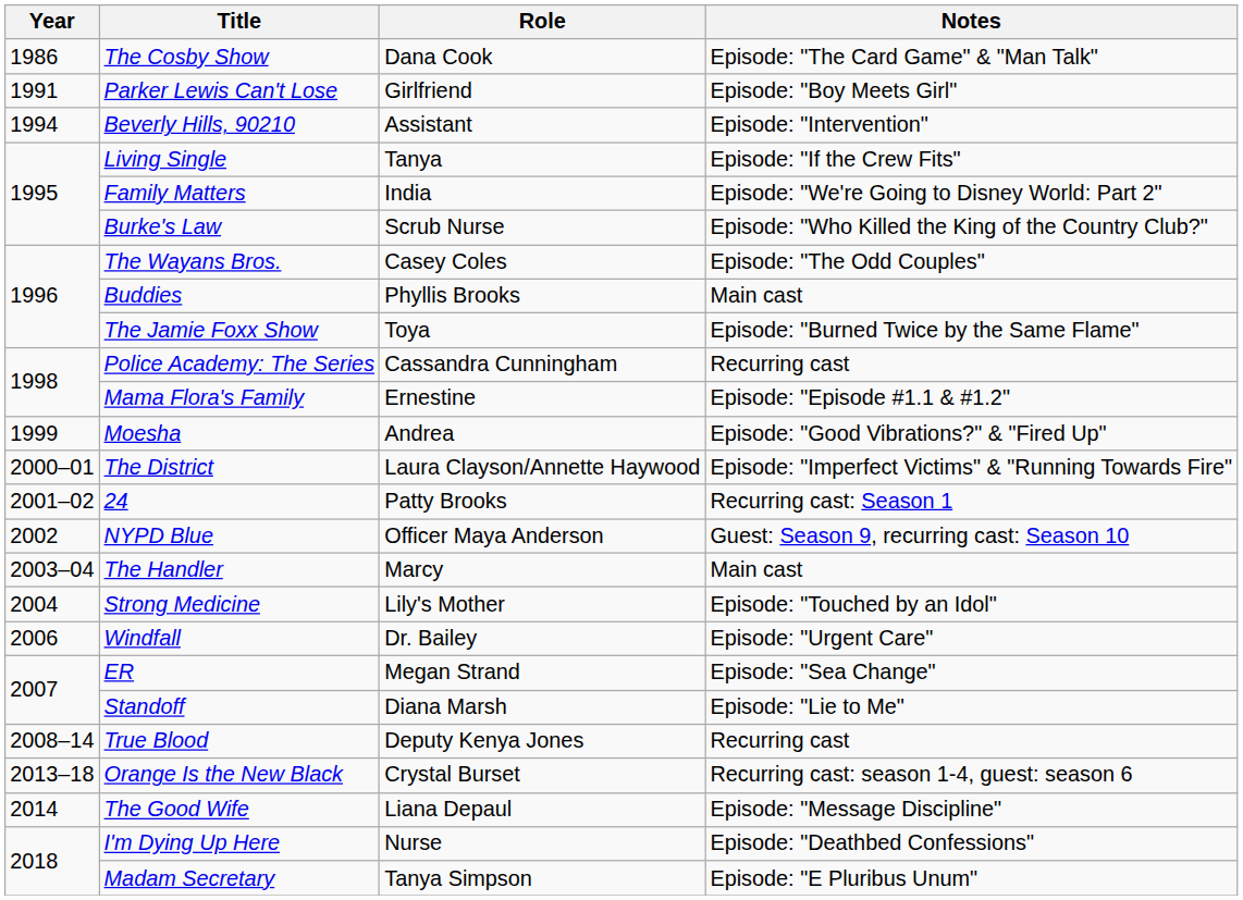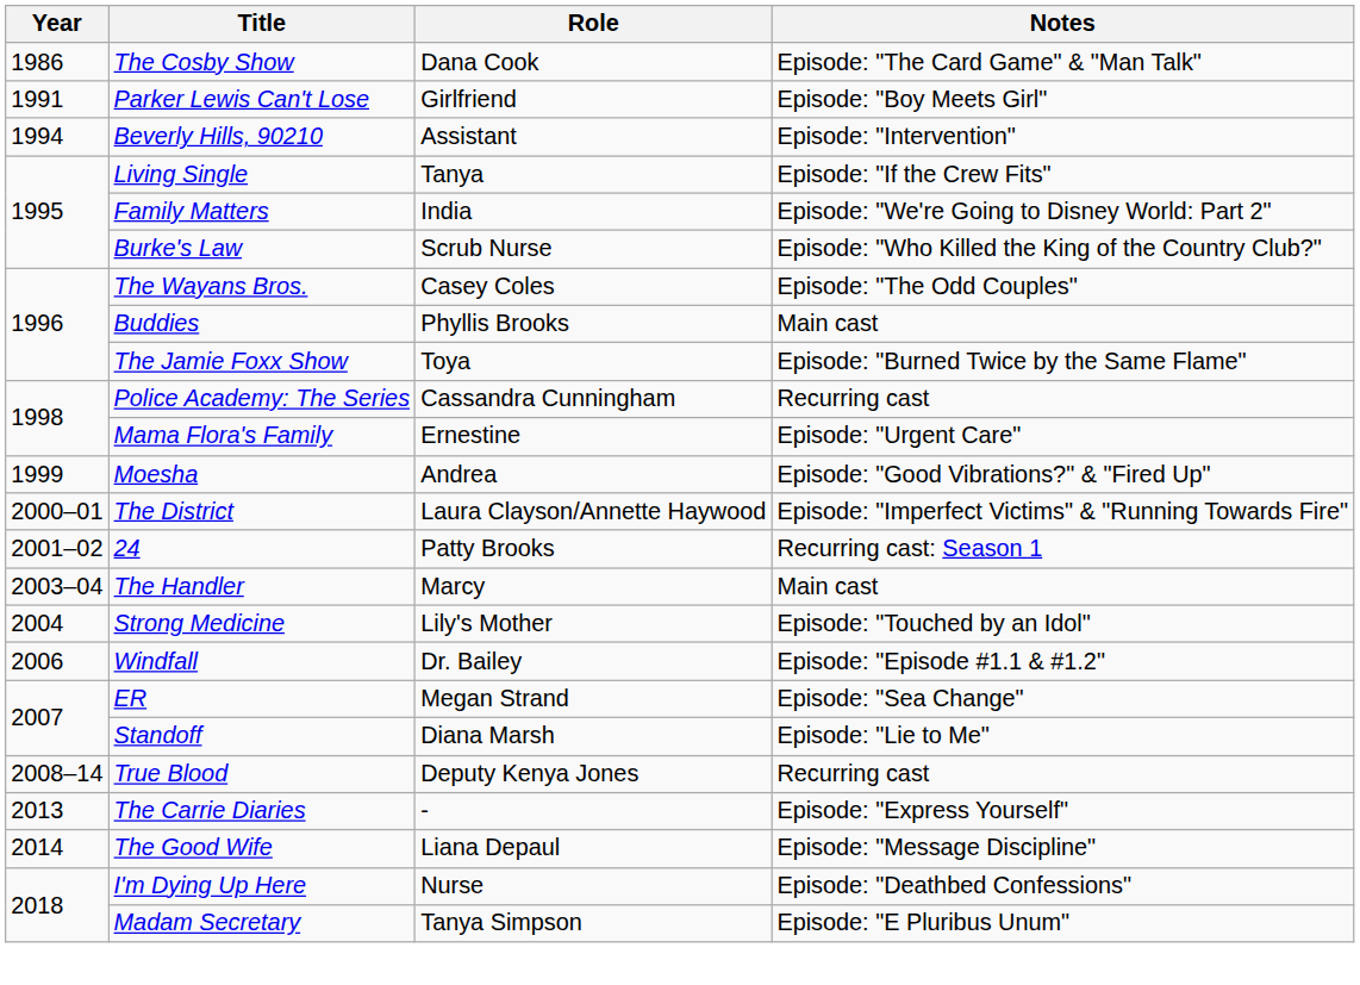Mama Flora's Family | Notes: Episode: "Episode #1.1 & #1.2" -> Episode: "Urgent Care"
- row: 2002 | NYPD Blue | Officer Maya Anderson | Guest: Season 9, recurring cast: Season 10
Windfall | Notes: Episode: "Urgent Care" -> Episode: "Episode #1.1 & #1.2"
+ row: 2013 | The Carrie Diaries | - | Episode: "Express Yourself"
- row: 2013–18 | Orange Is the New Black | Crystal Burset | Recurring cast: season 1-4, guest: season 6
